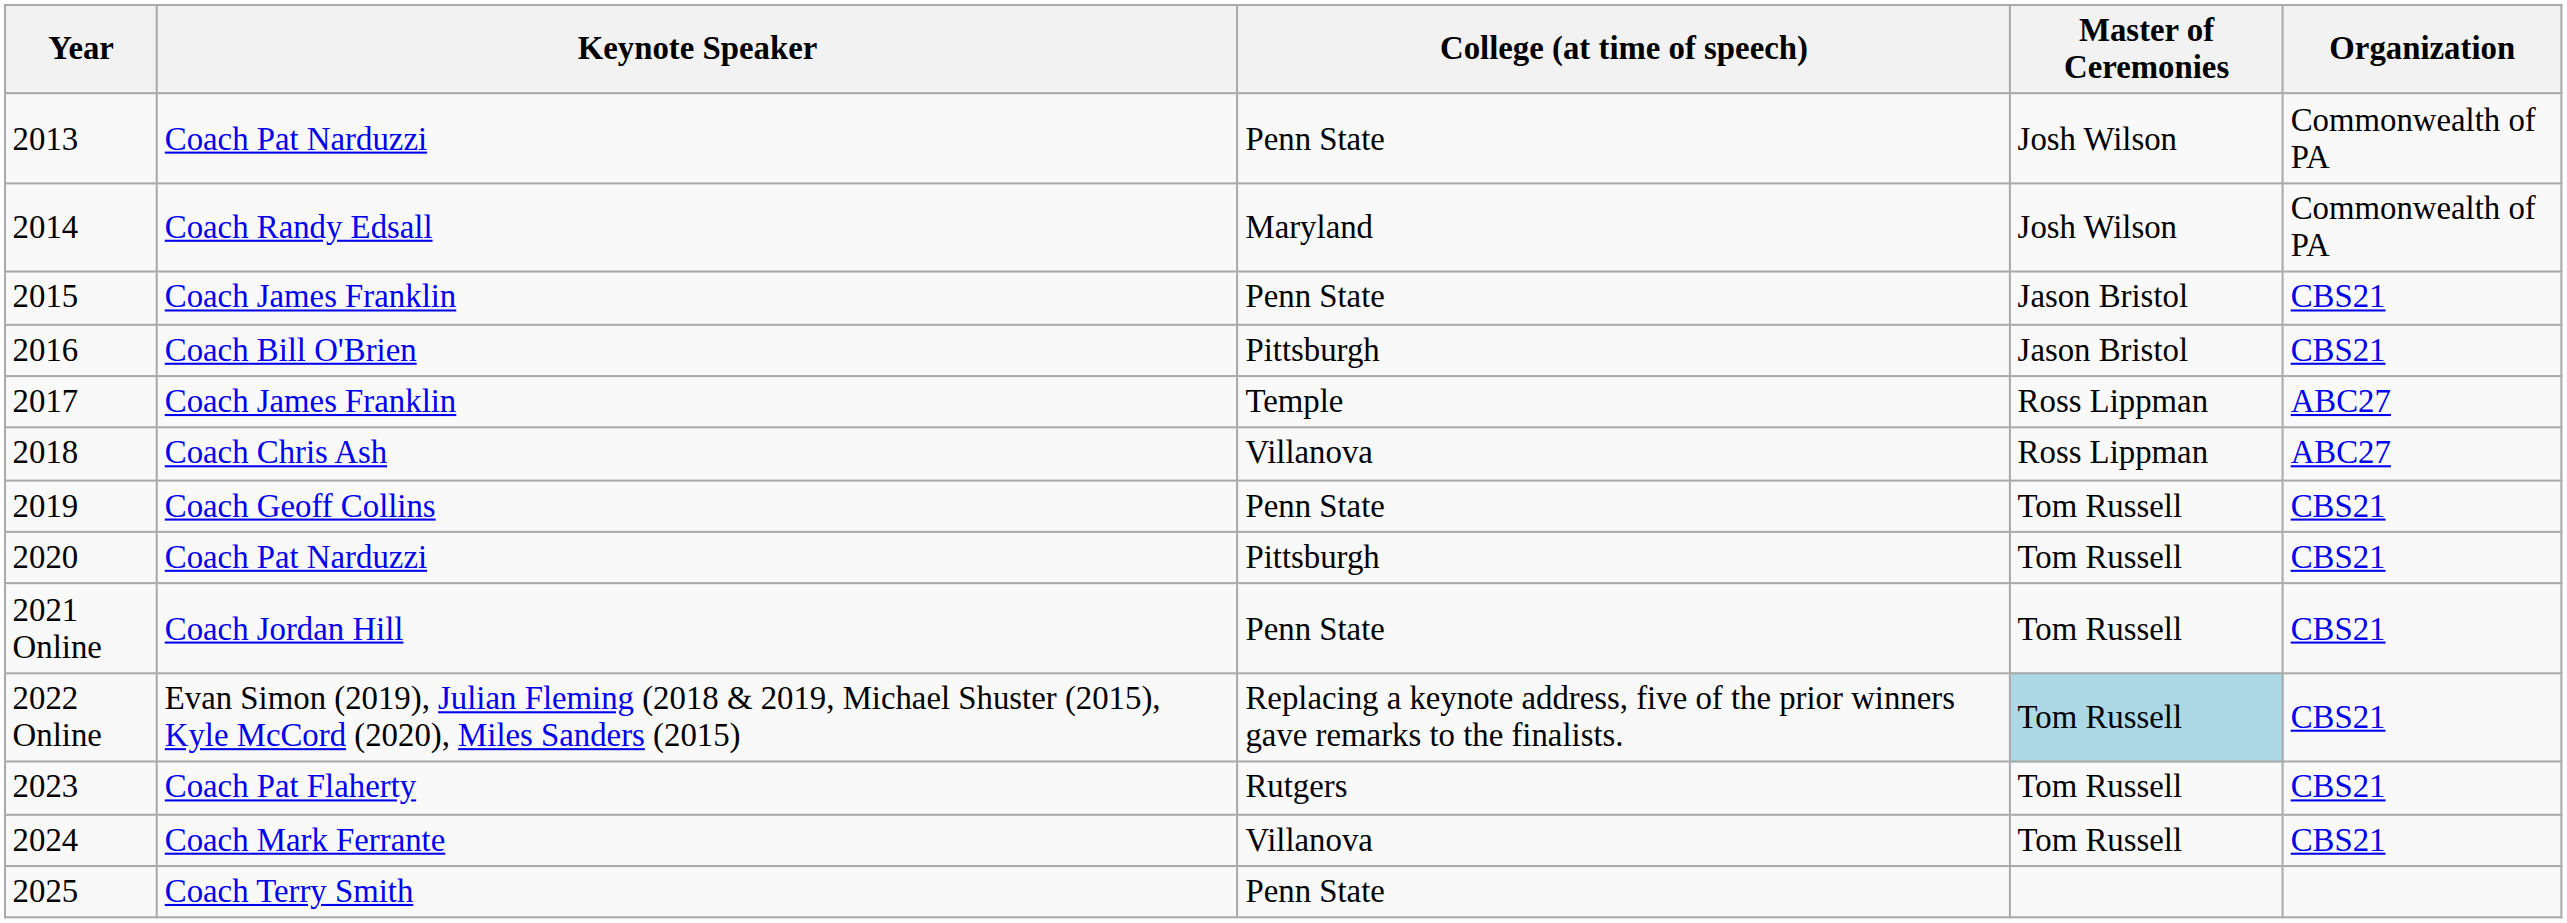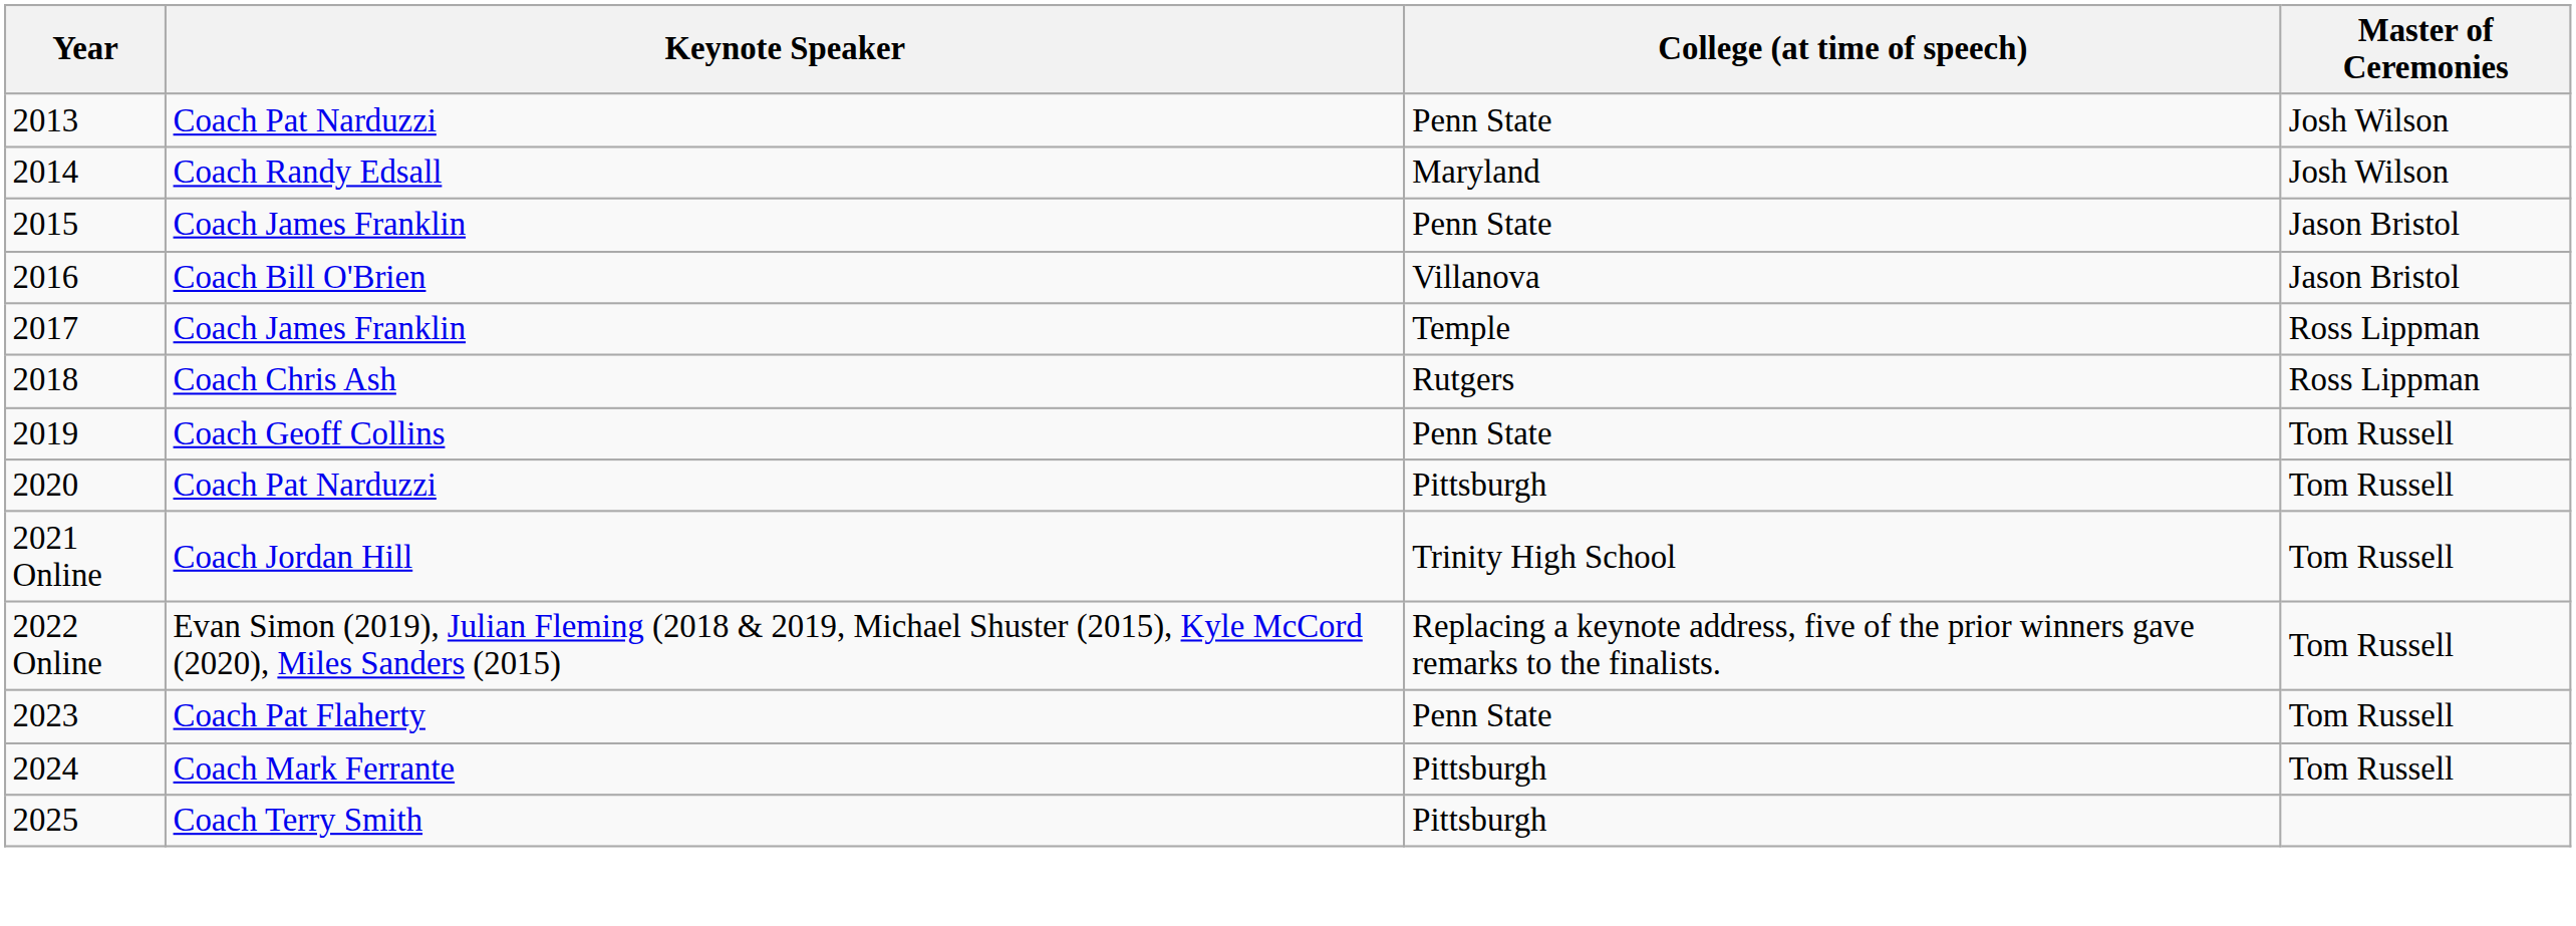- column: Organization | Commonwealth of PA | Commonwealth of PA | CBS21 | CBS21 | ABC27 | ABC27 | CBS21 | CBS21 | CBS21 | CBS21 | CBS21 | CBS21
2016 | College (at time of speech): Pittsburgh -> Villanova
2018 | College (at time of speech): Villanova -> Rutgers
2021 Online | College (at time of speech): Penn State -> Trinity High School
2022 Online | Master of Ceremonies: lightblue background -> no background
2023 | College (at time of speech): Rutgers -> Penn State
2024 | College (at time of speech): Villanova -> Pittsburgh
2025 | College (at time of speech): Penn State -> Pittsburgh
